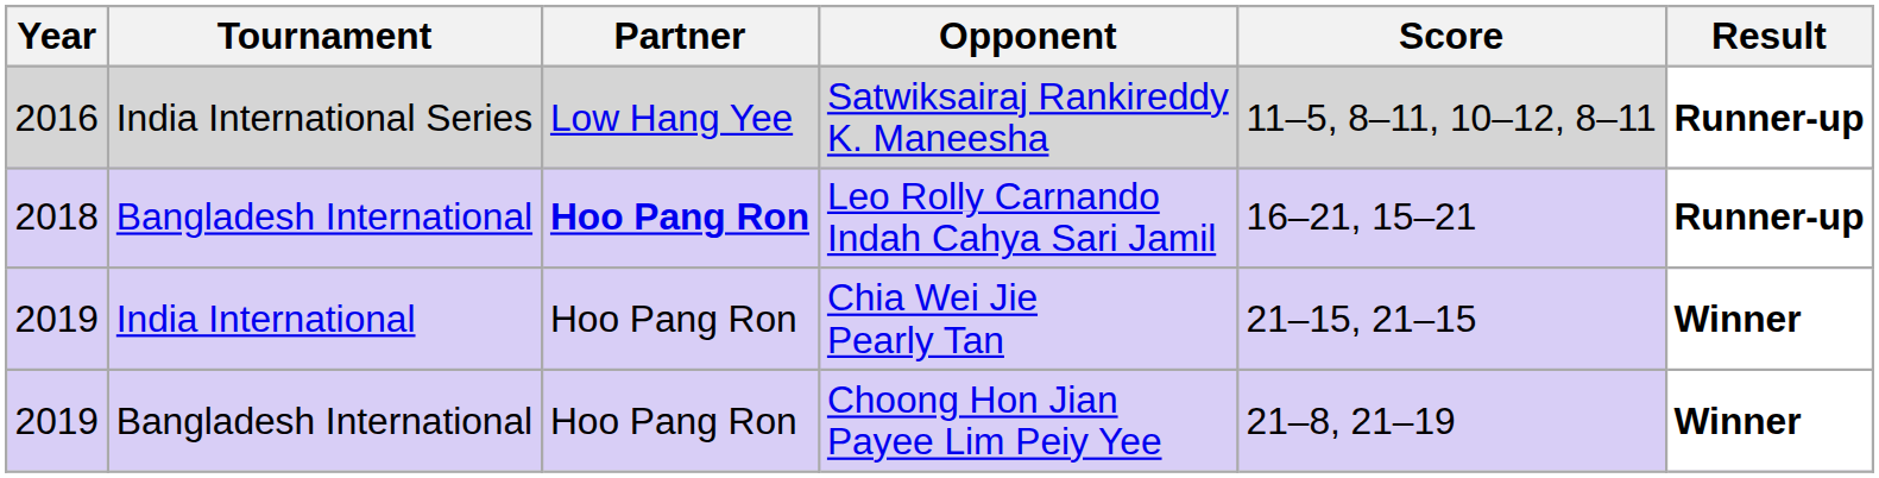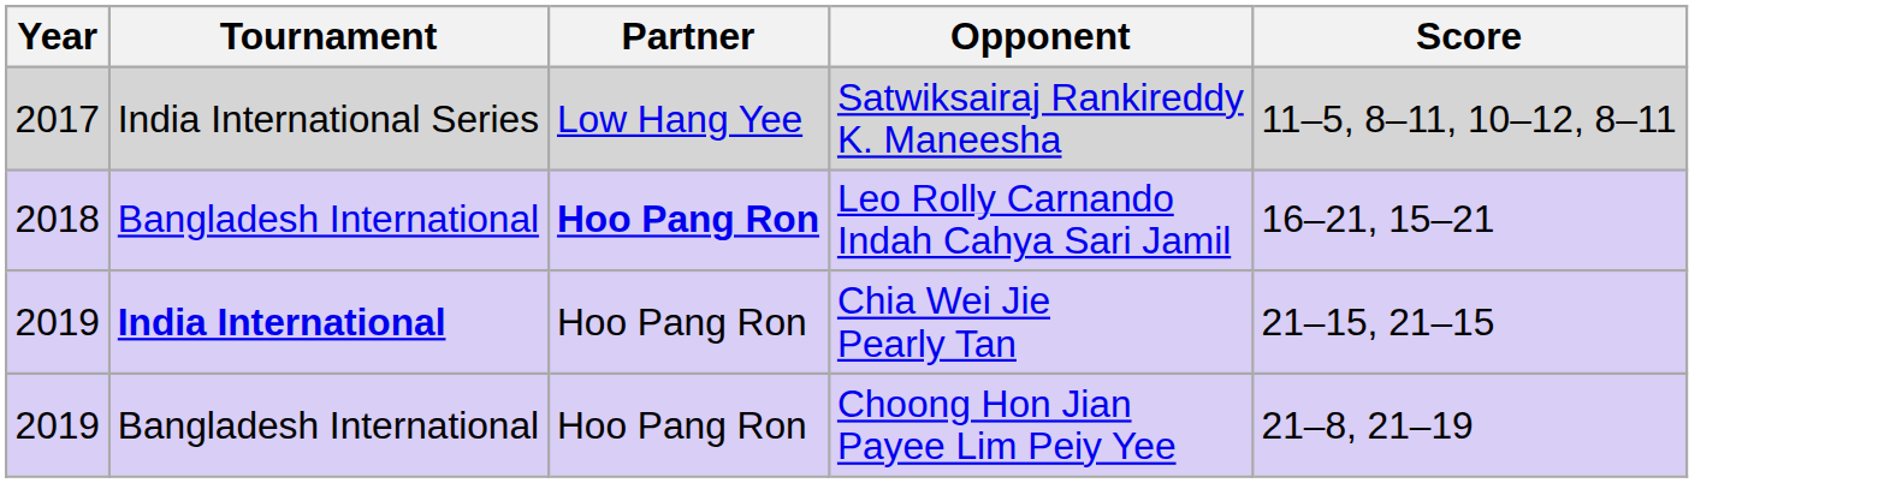- column: Result | Runner-up | Runner-up | Winner | Winner
Satwiksairaj Rankireddy K. Maneesha | Year: 2016 -> 2017
Chia Wei Jie Pearly Tan | Tournament: normal -> bold
